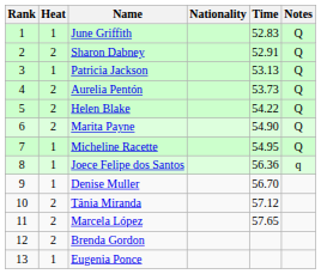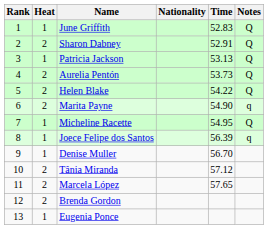Marita Payne | Notes: Q -> q
Joece Felipe dos Santos | Time: 56.36 -> 56.39
